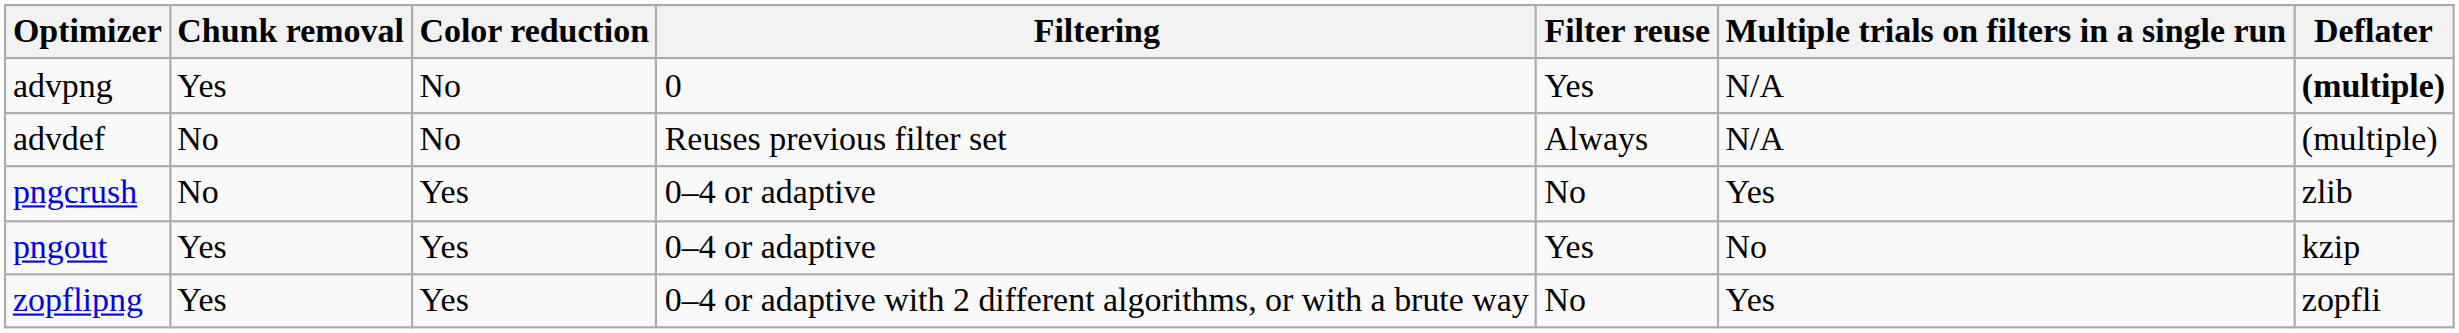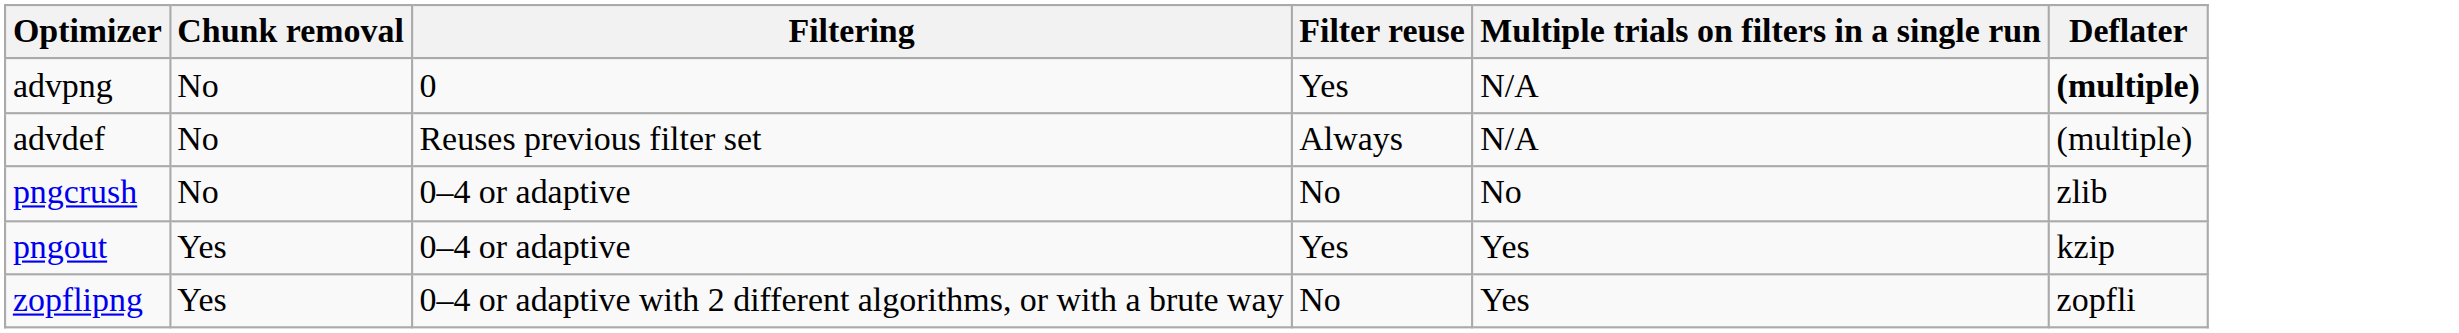- column: Color reduction | No | No | Yes | Yes | Yes
advpng | Chunk removal: Yes -> No
pngcrush | Multiple trials on filters in a single run: Yes -> No
pngout | Multiple trials on filters in a single run: No -> Yes
